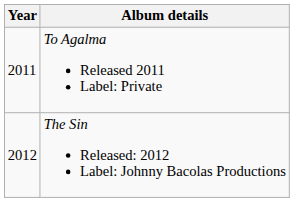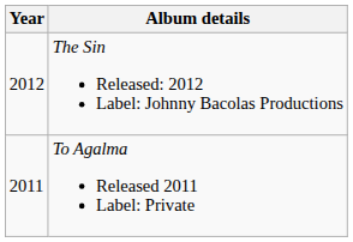rows swapped: To Agalma Released 2011 Label: Private <-> The Sin Released: 2012 Label: Johnny Bacolas Productions
